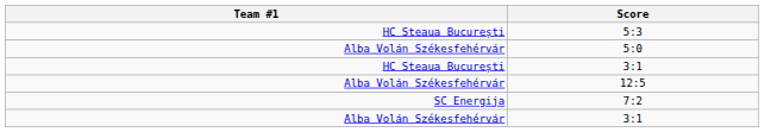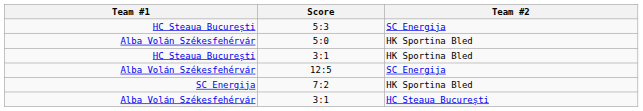+ column: Team #2 | SC Energija | HK Sportina Bled | HK Sportina Bled | SC Energija | HK Sportina Bled | HC Steaua București
